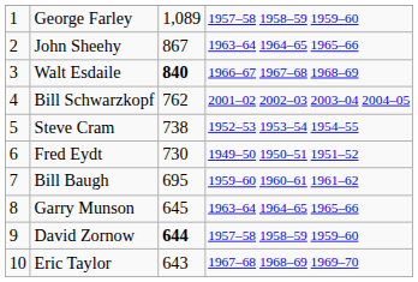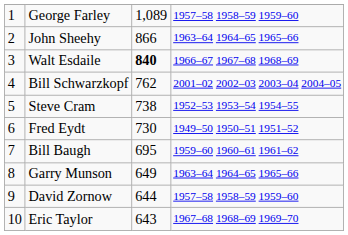John Sheehy | column 3: 867 -> 866
Garry Munson | column 3: 645 -> 649
David Zornow | column 3: bold -> normal
